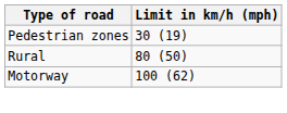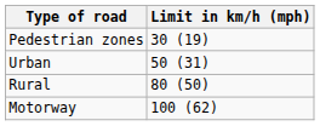+ row: Urban | 50 (31)
